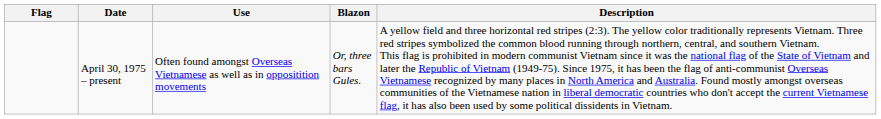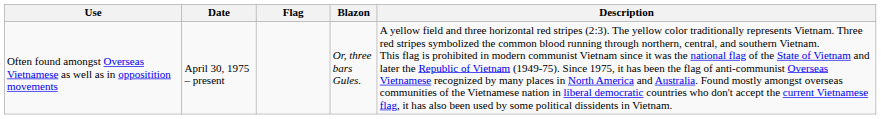columns swapped: Flag <-> Use
